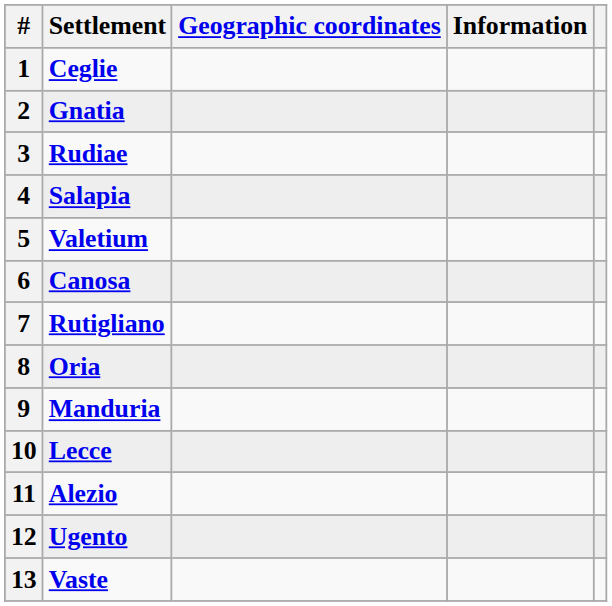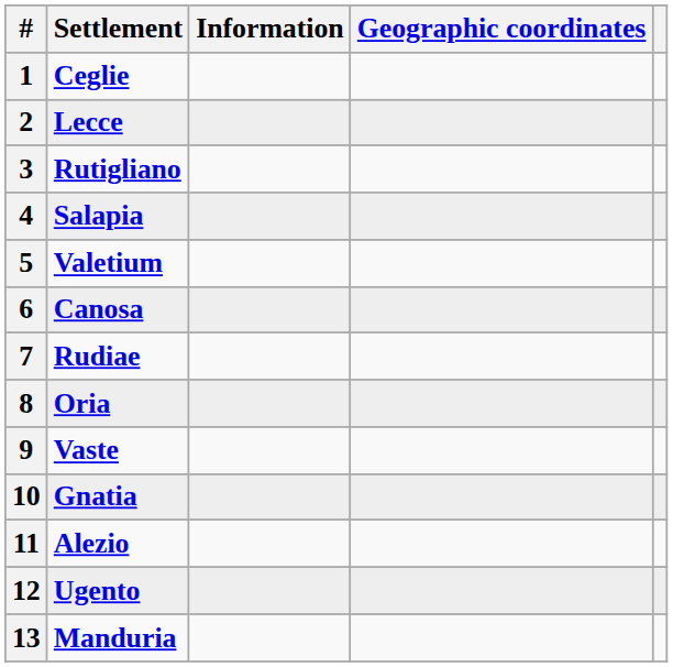columns swapped: Information <-> Geographic coordinates
2 | Settlement: Gnatia -> Lecce
3 | Settlement: Rudiae -> Rutigliano
7 | Settlement: Rutigliano -> Rudiae
9 | Settlement: Manduria -> Vaste
10 | Settlement: Lecce -> Gnatia
13 | Settlement: Vaste -> Manduria
